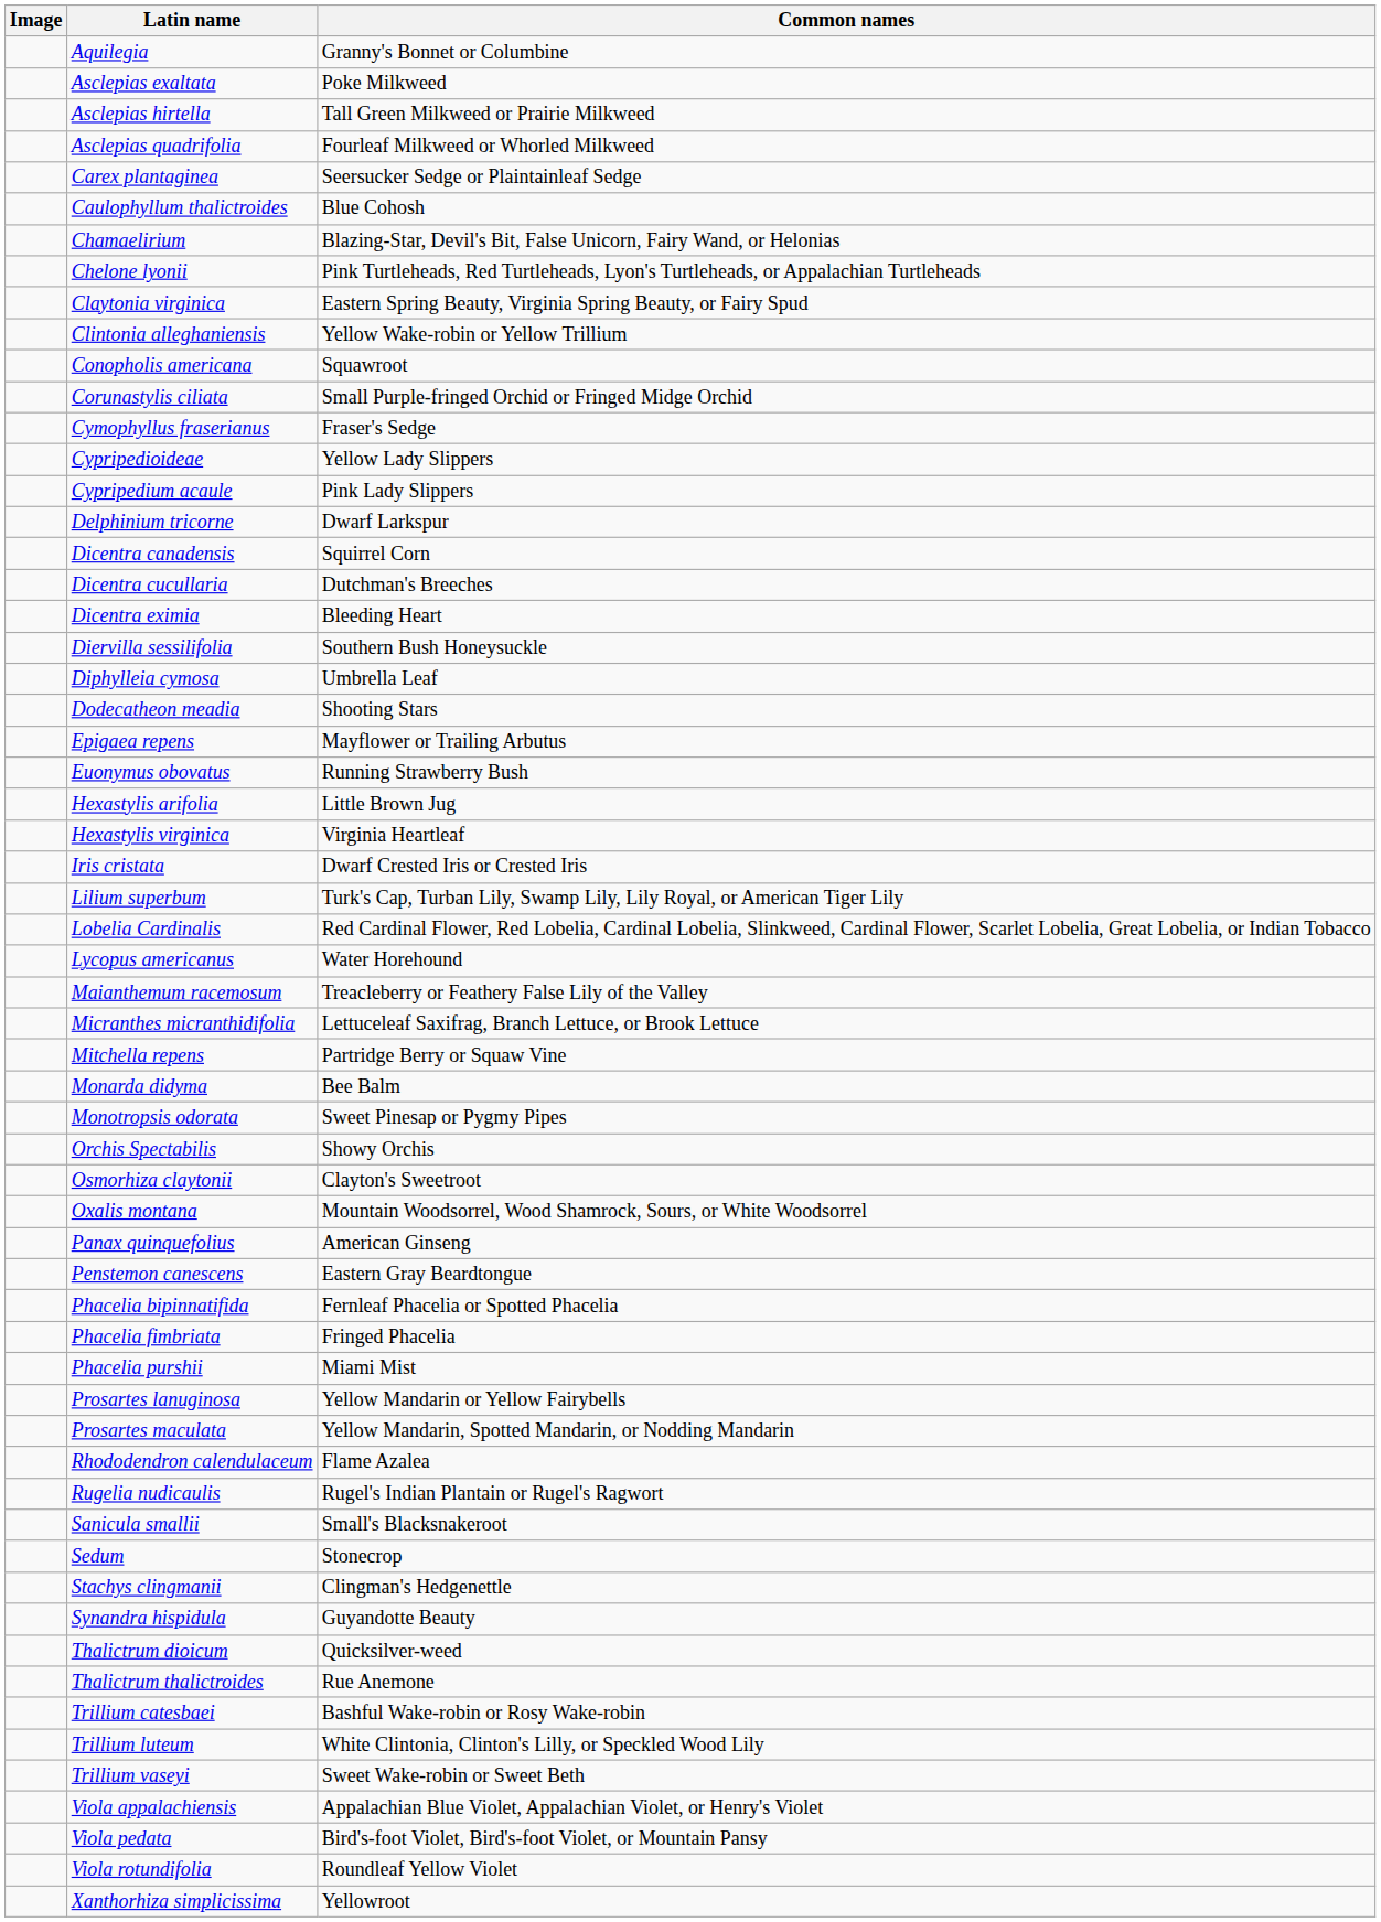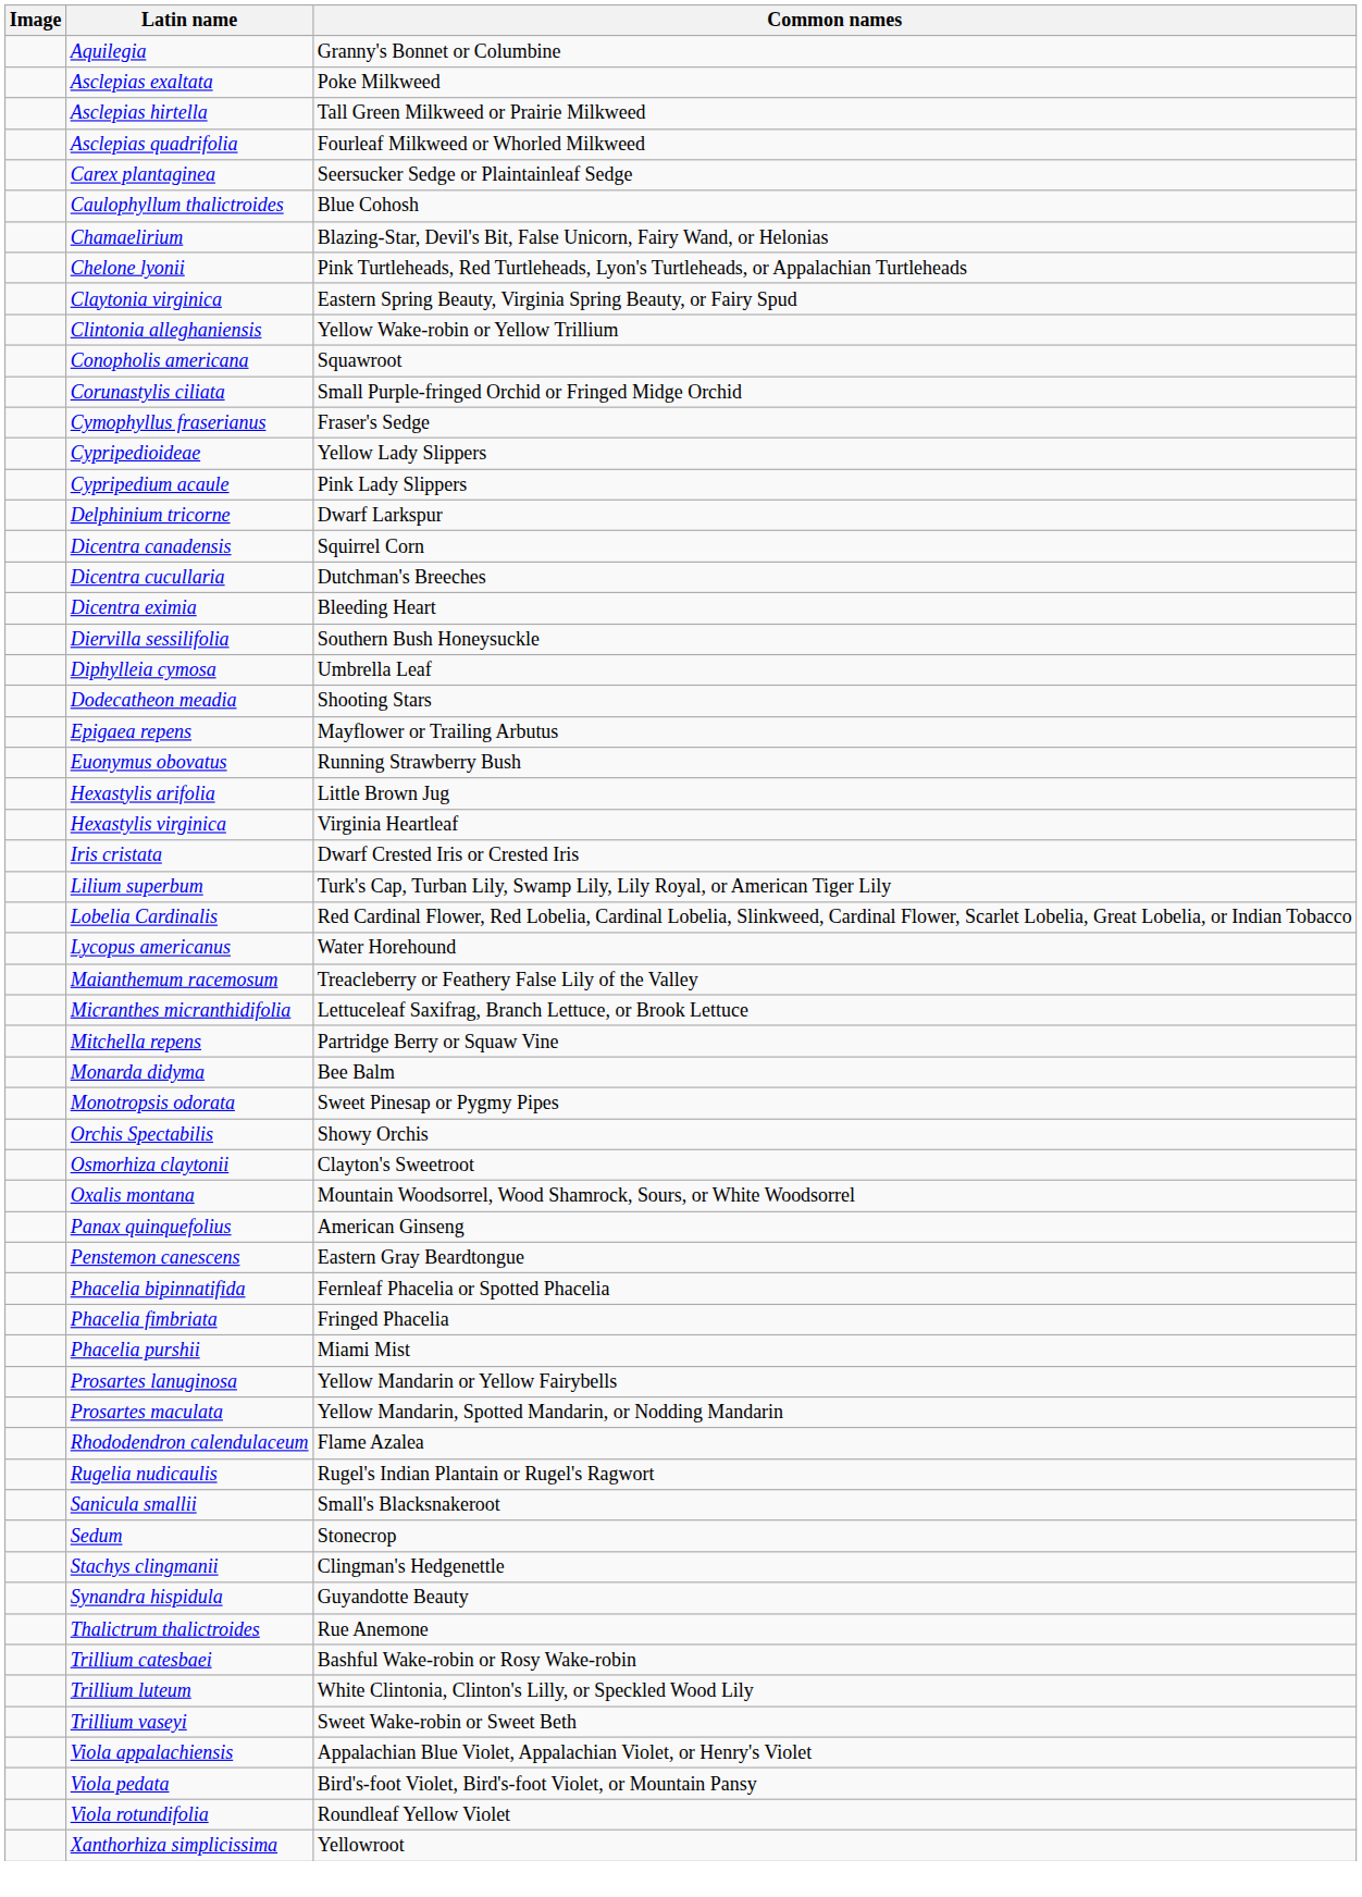- row: Thalictrum dioicum | Quicksilver-weed
